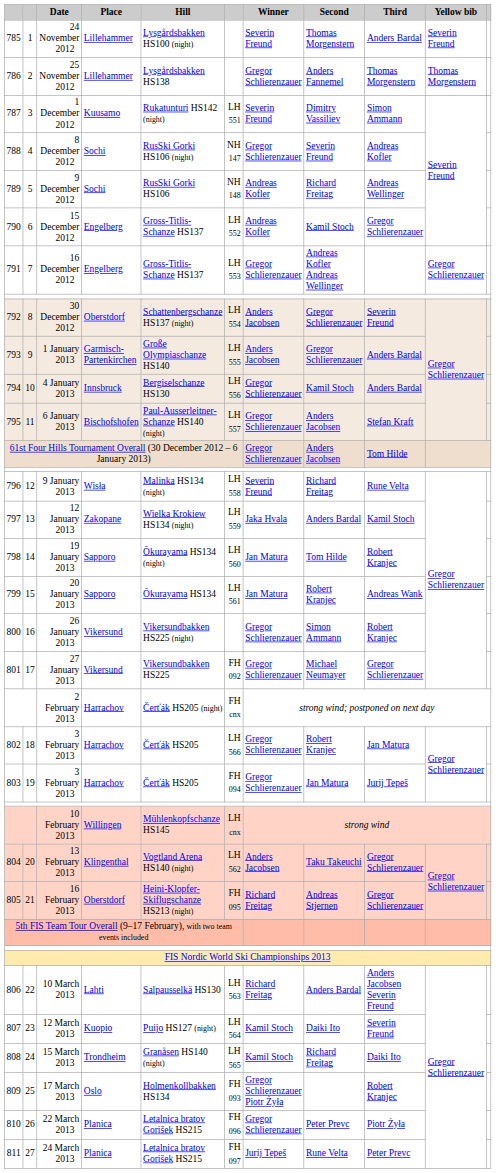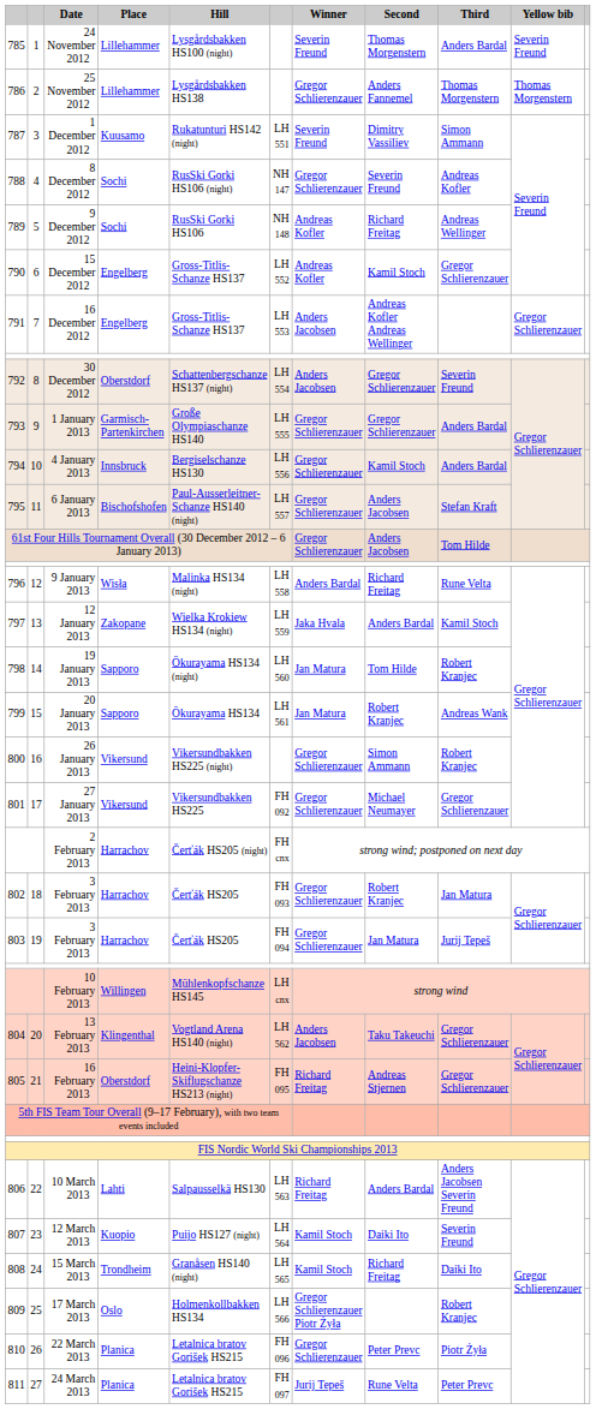16 December 2012 | Winner: Gregor Schlierenzauer -> Anders Jacobsen
1 January 2013 | Winner: Anders Jacobsen -> Gregor Schlierenzauer
9 January 2013 | Winner: Severin Freund -> Anders Bardal
802 / 3 February 2013 | column 6: LH 566 -> FH 093
17 March 2013 | column 6: FH 093 -> LH 566
